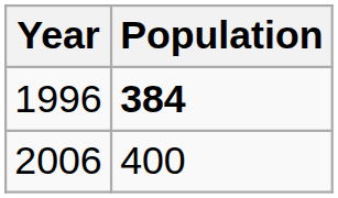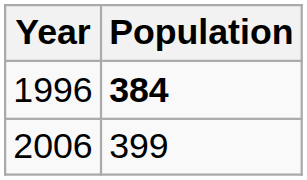2006 | Population: 400 -> 399
